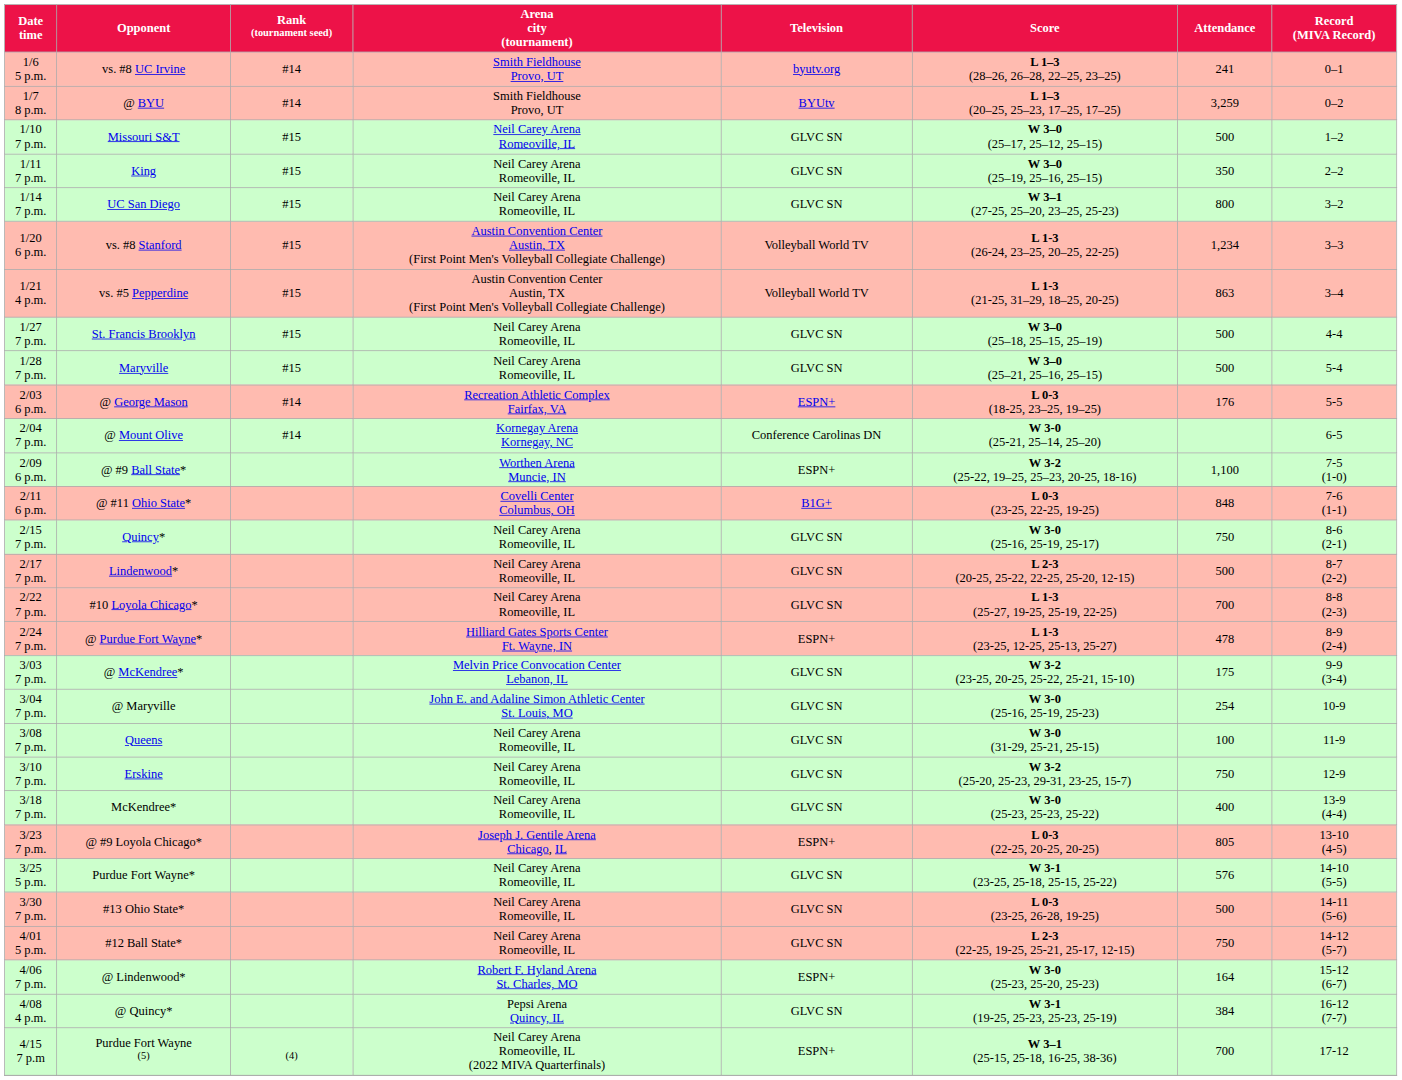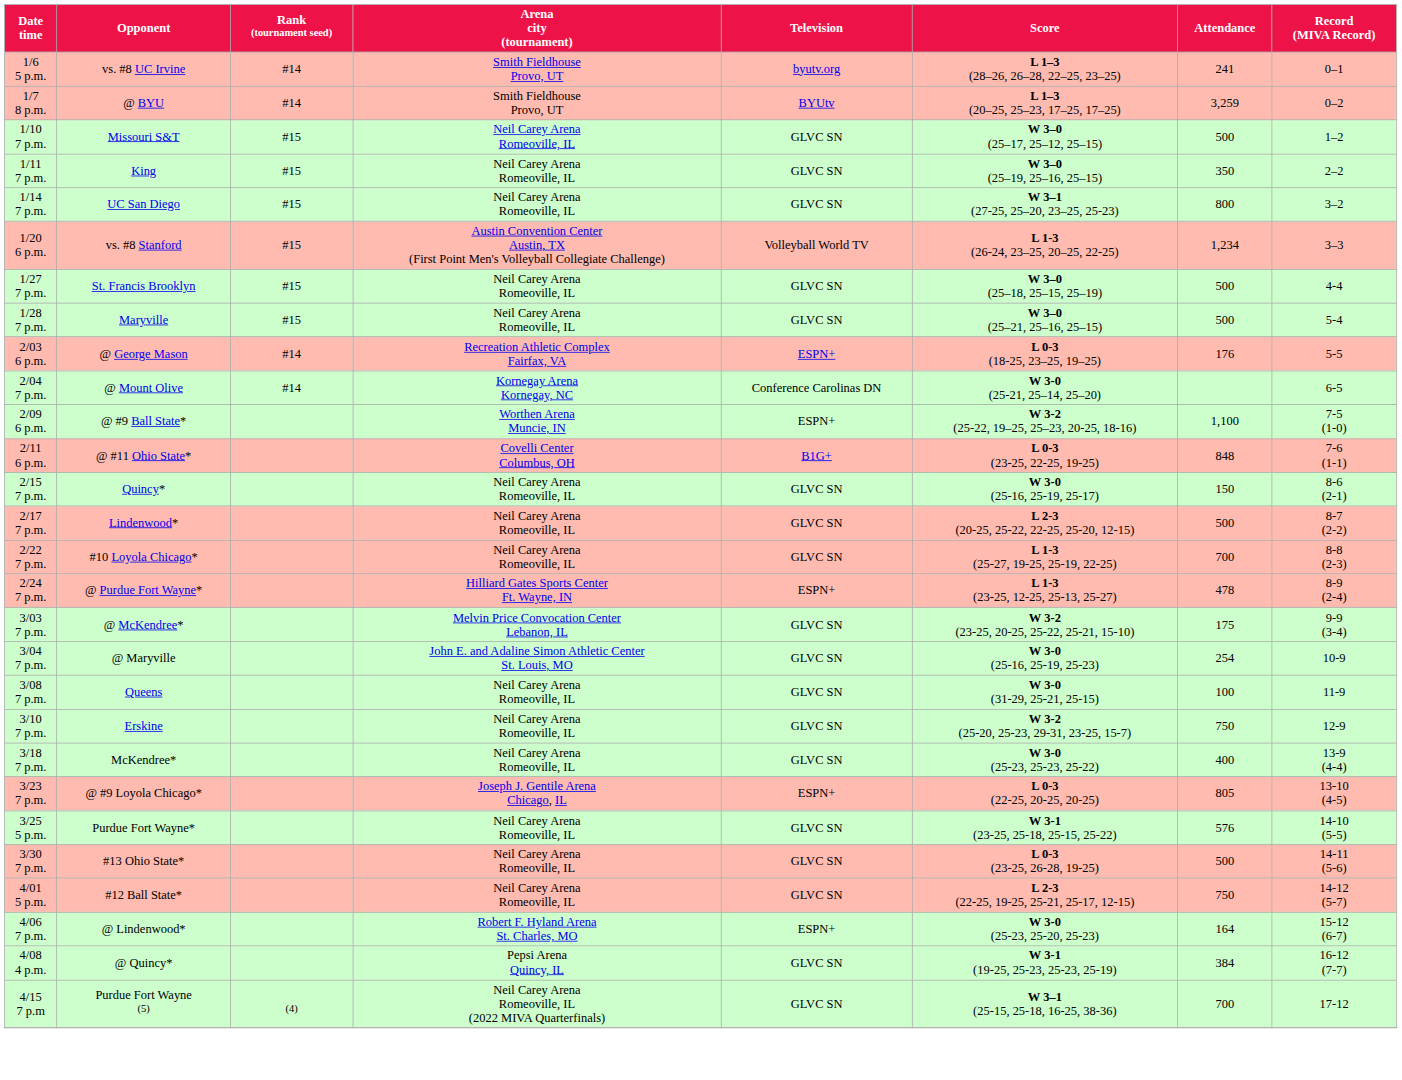- row: 1/21 4 p.m. | vs. #5 Pepperdine | #15 | Austin Convention Center Austin, TX (First Point Men's Volleyball Collegiate Challenge) | Volleyball World TV | L 1-3 (21-25, 31–29, 18–25, 20-25) | 863 | 3–4
2/15 7 p.m. | Attendance: 750 -> 150
4/15 7 p.m | Television: ESPN+ -> GLVC SN
